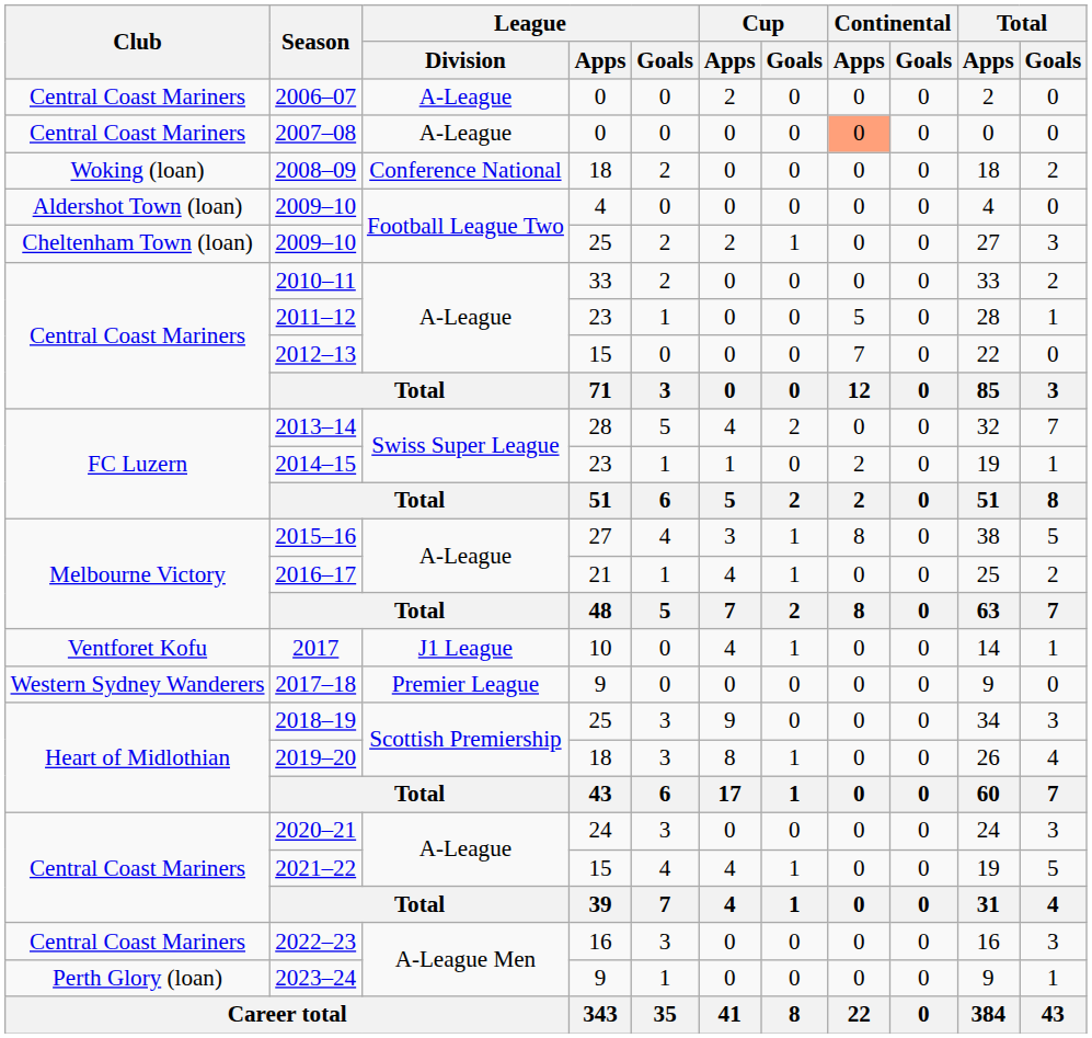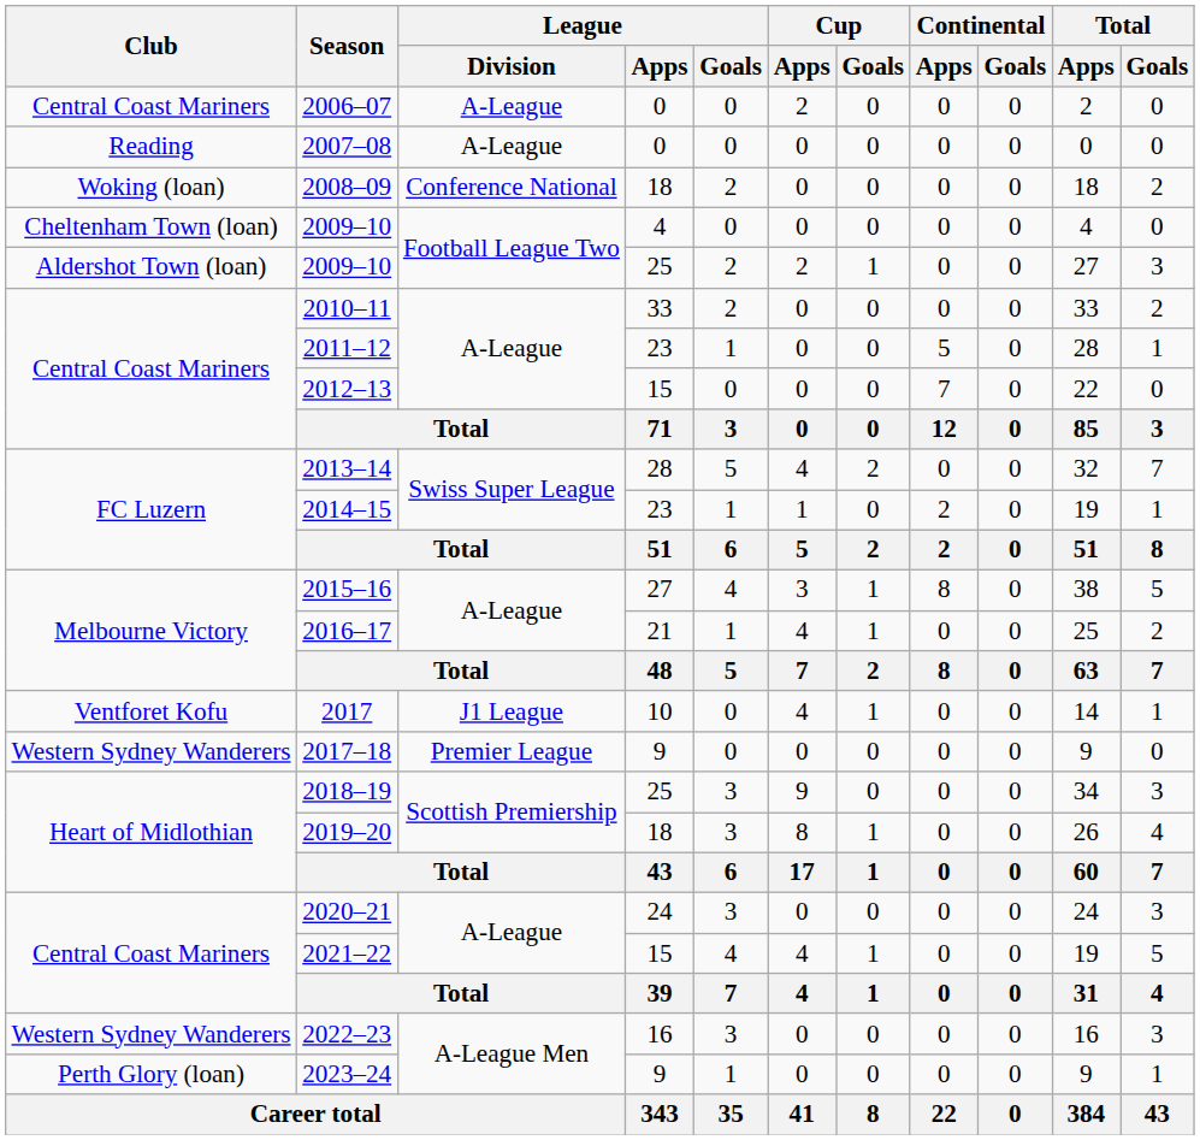2007–08 | Club: Central Coast Mariners -> Reading
2007–08 | Continental / Apps: lightsalmon background -> no background
2009–10 / 4 | Club: Aldershot Town (loan) -> Cheltenham Town (loan)
2009–10 / 25 | Club: Cheltenham Town (loan) -> Aldershot Town (loan)
2022–23 | Club: Central Coast Mariners -> Western Sydney Wanderers
